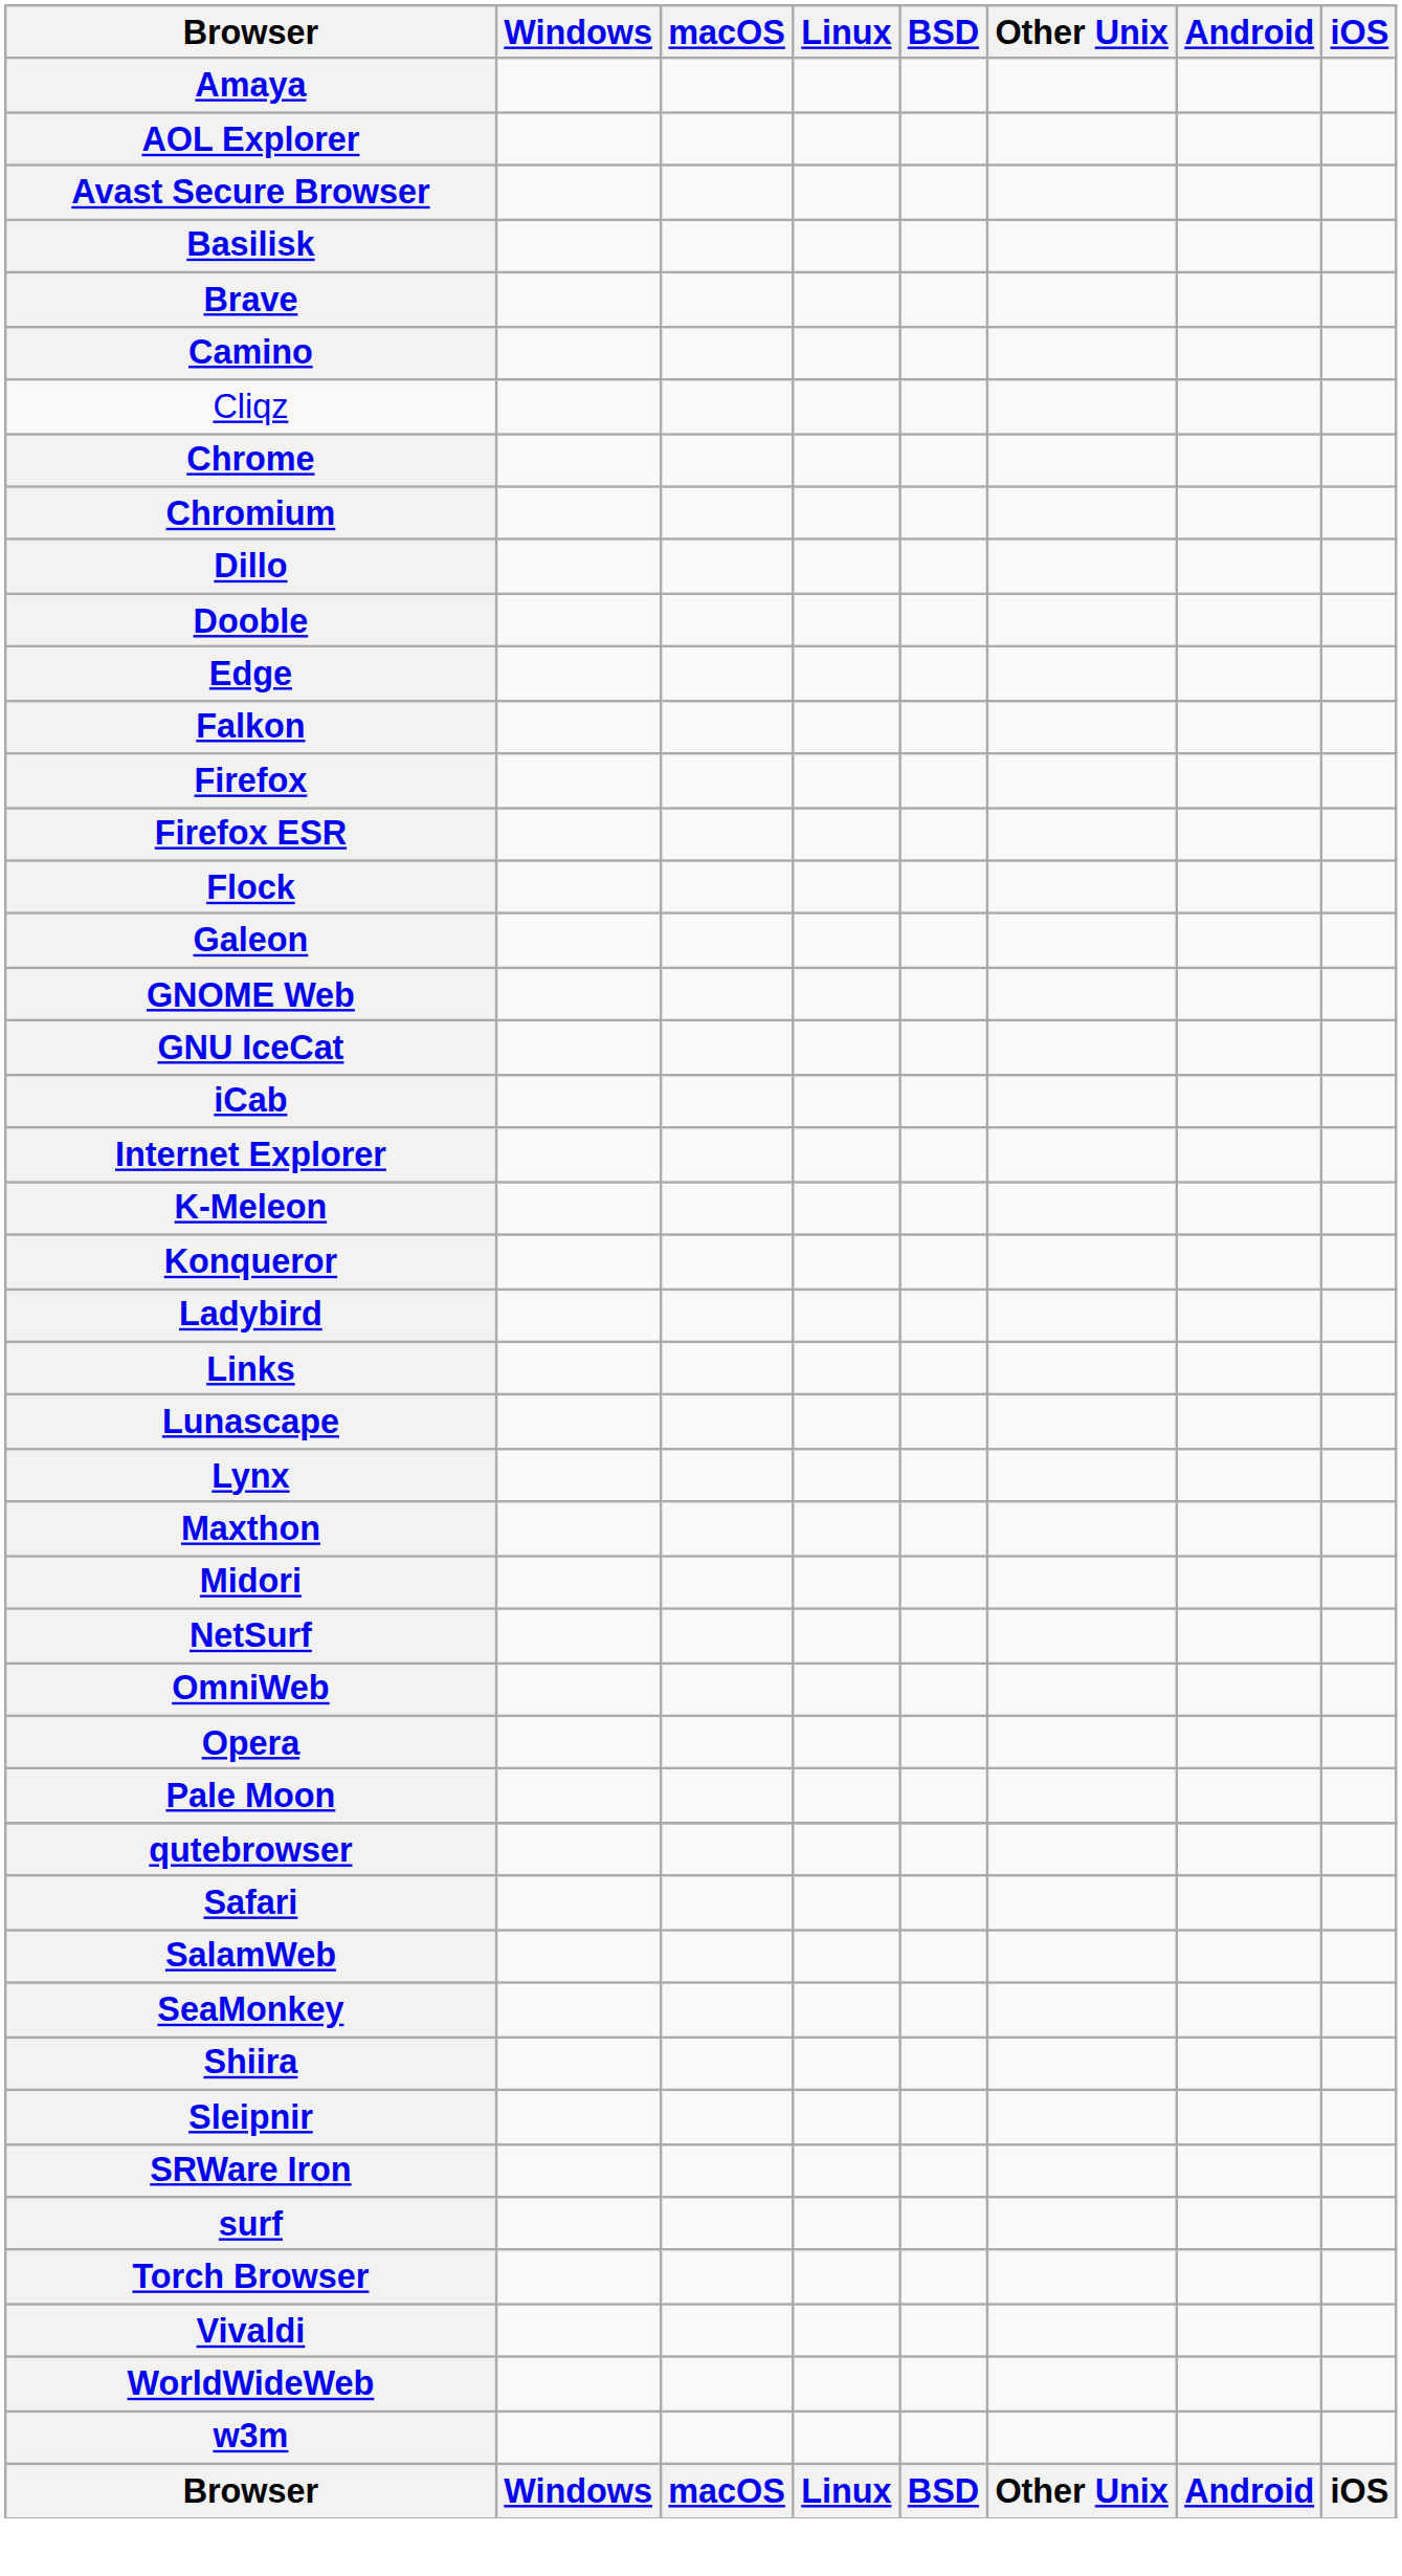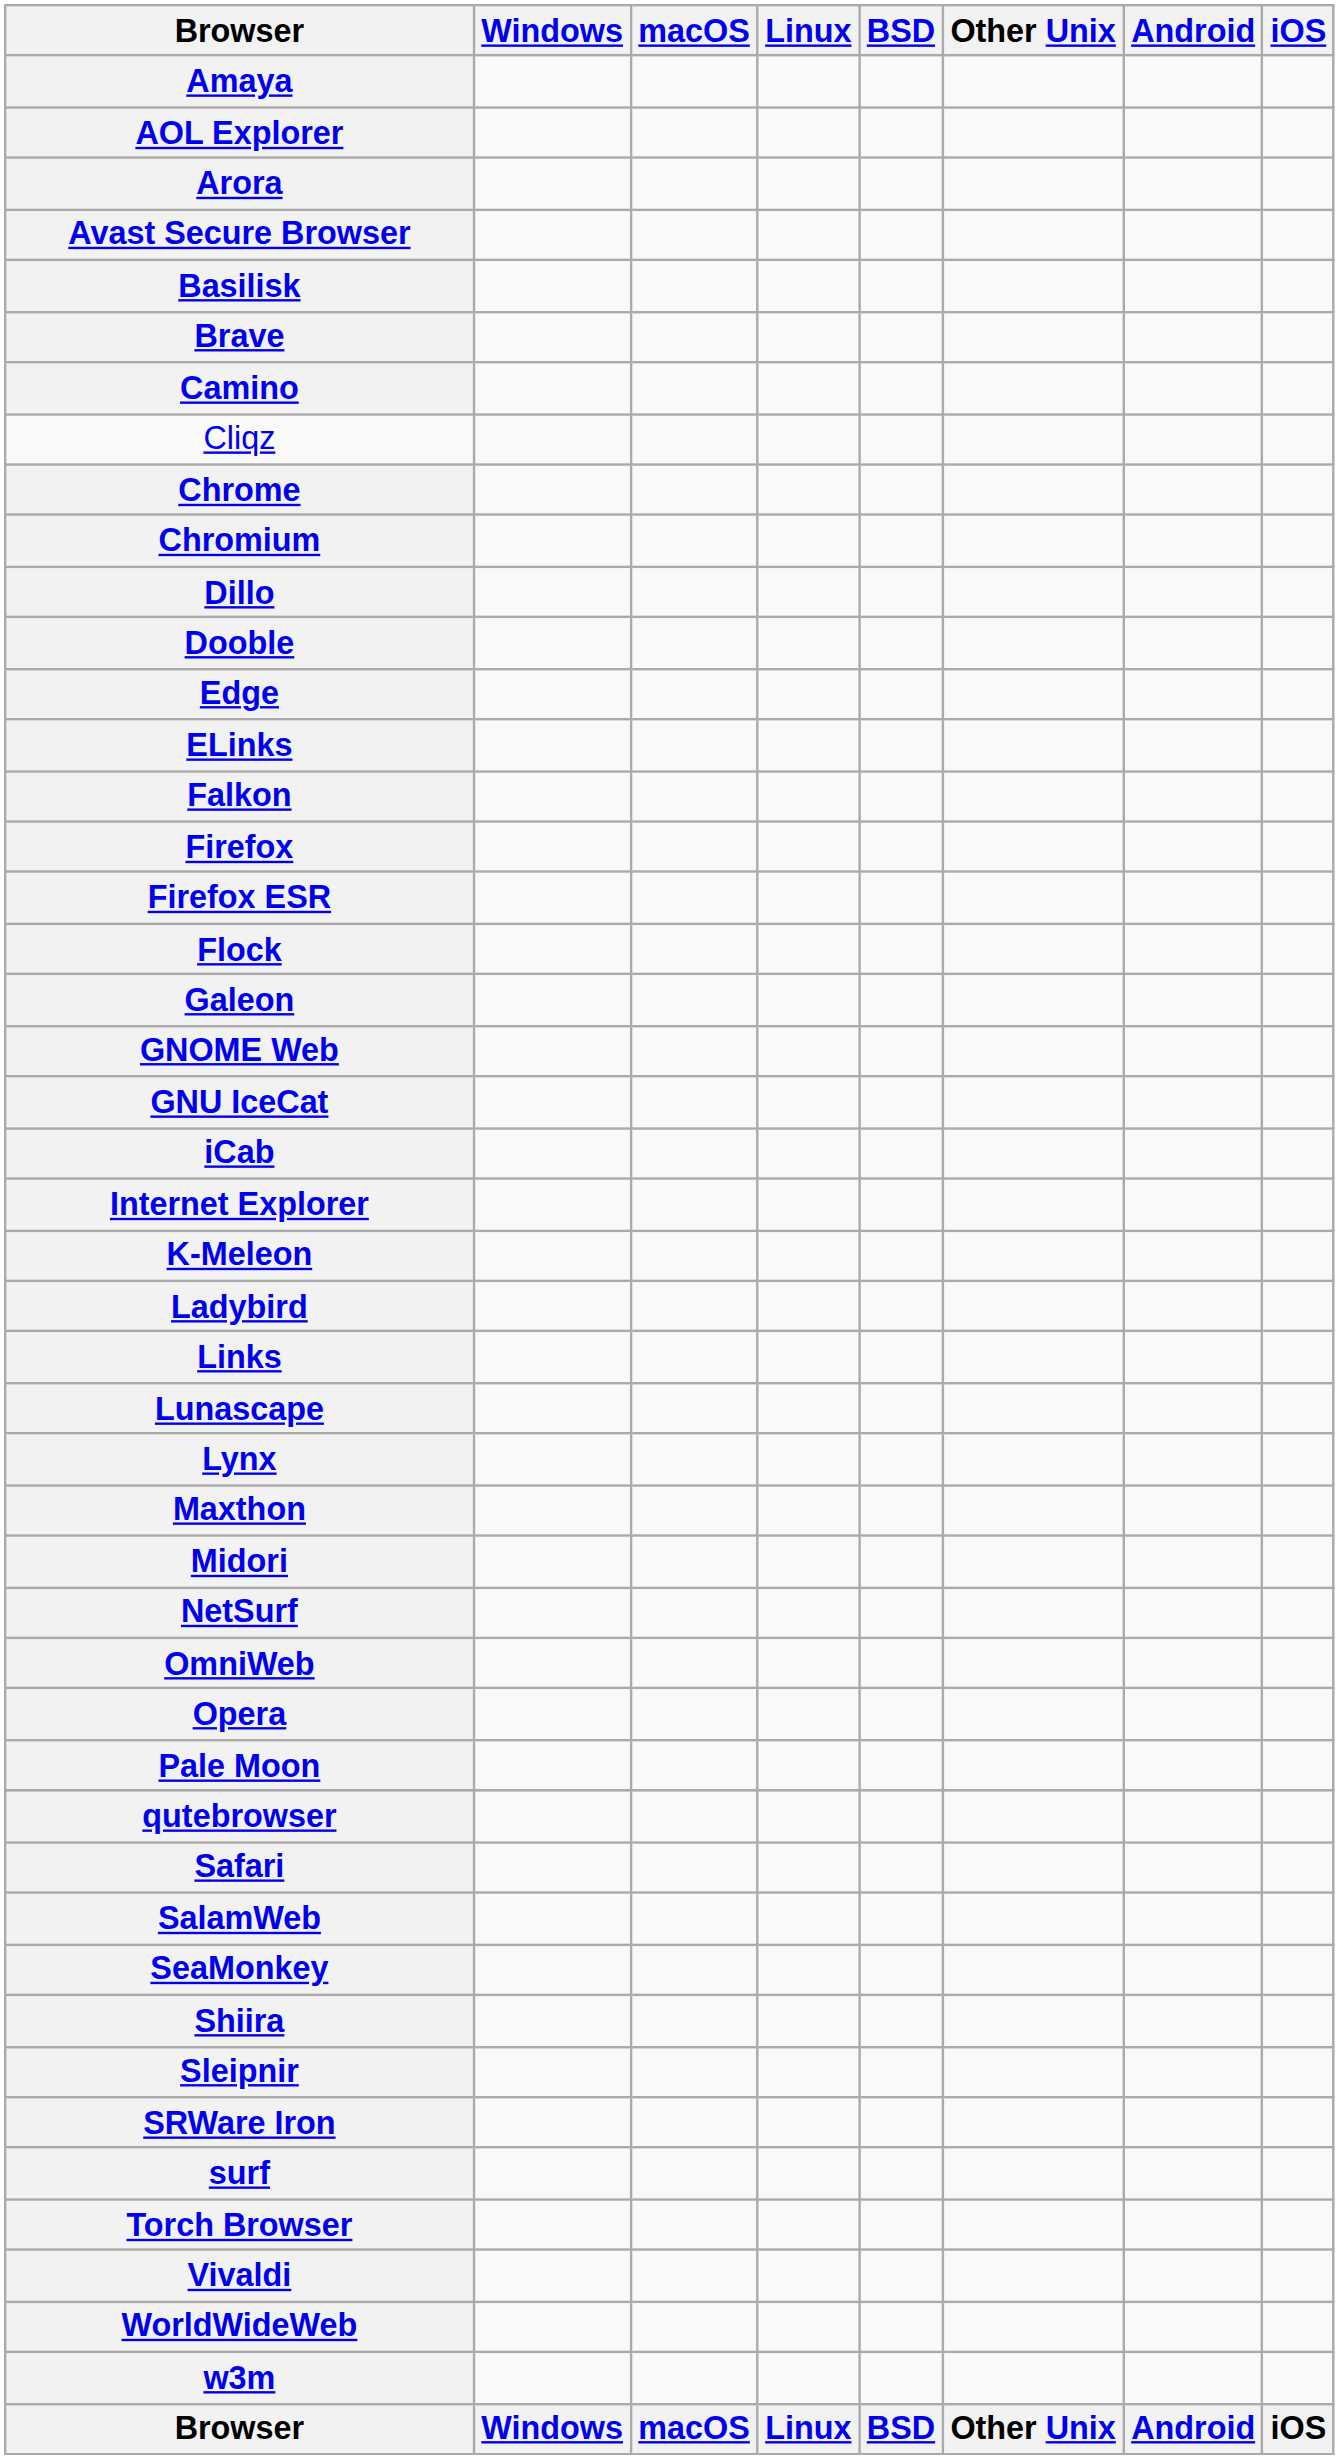+ row: Arora
+ row: ELinks
- row: Konqueror
